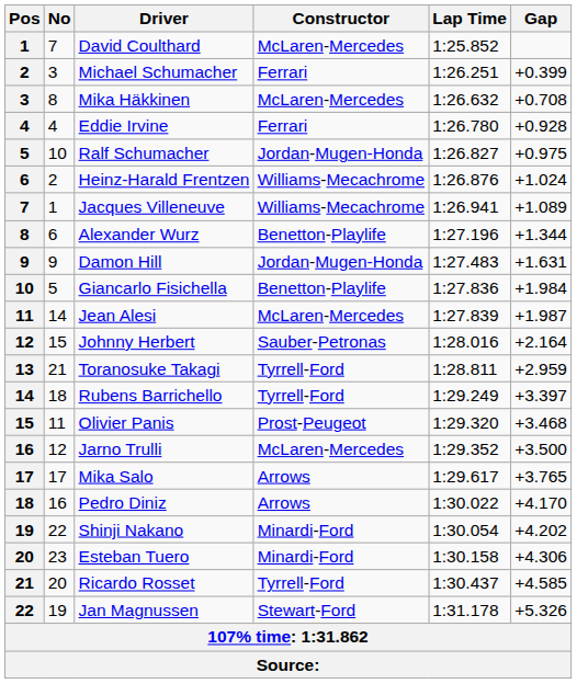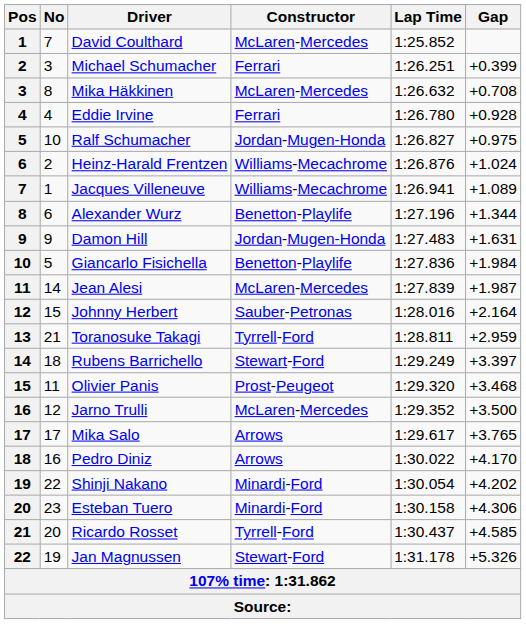Rubens Barrichello | Constructor: Tyrrell-Ford -> Stewart-Ford
